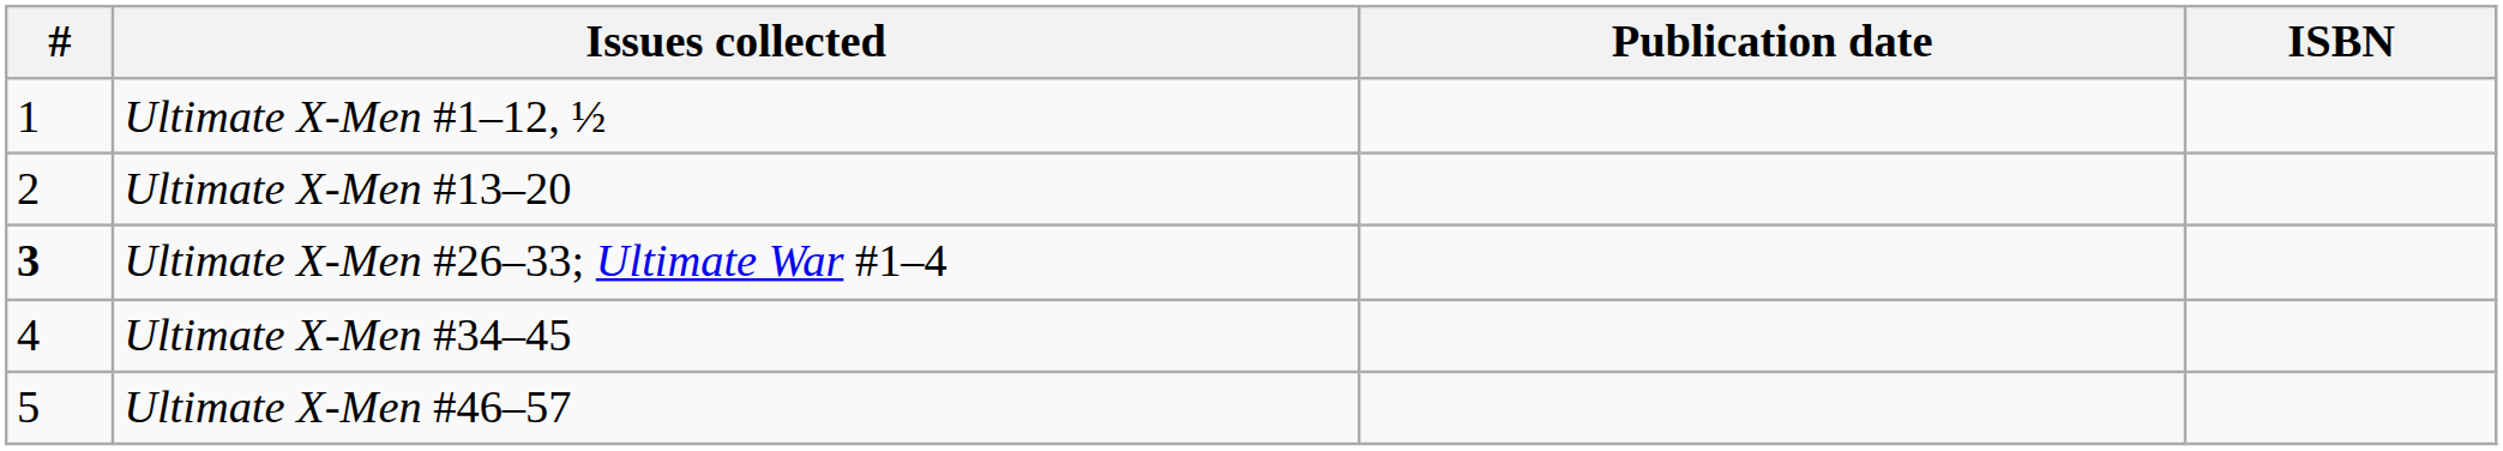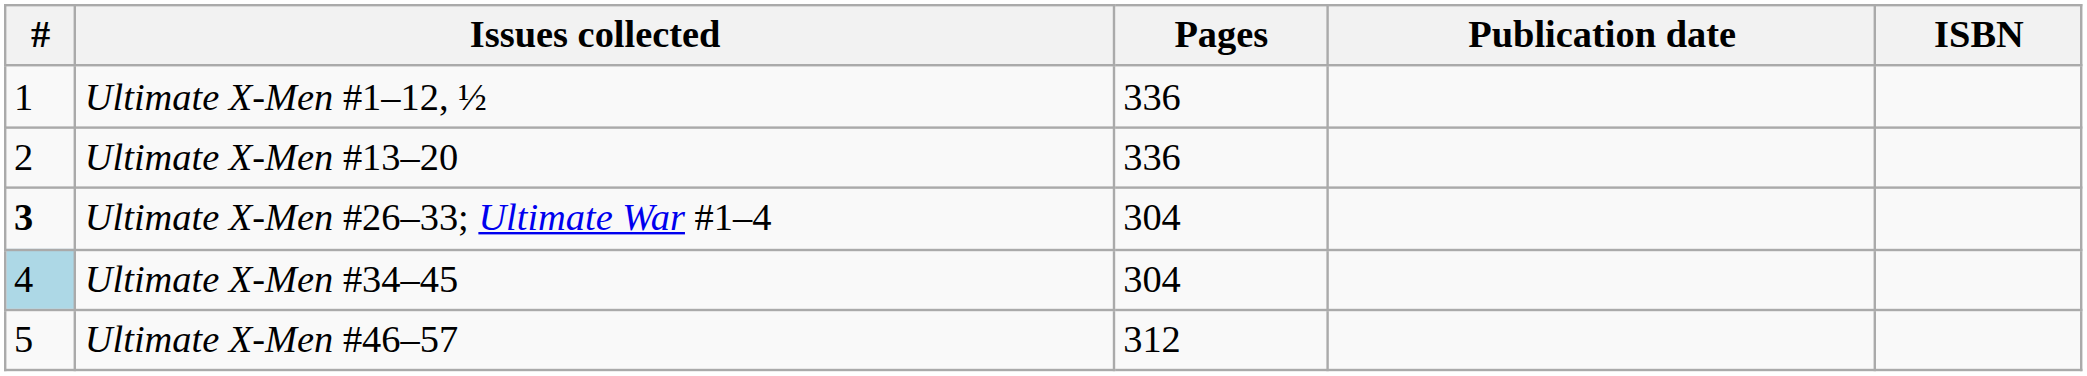+ column: Pages | 336 | 336 | 304 | 304 | 312
Ultimate X-Men #34–45 | #: no background -> lightblue background
